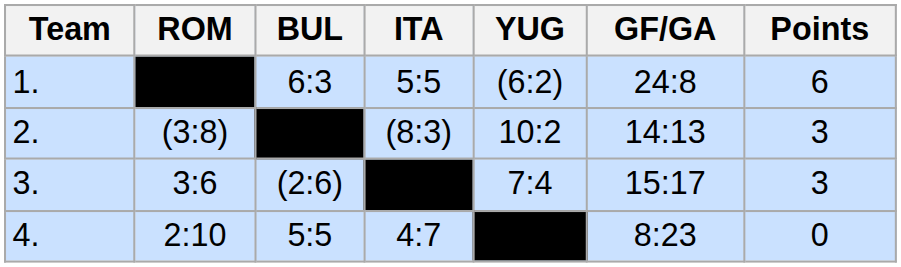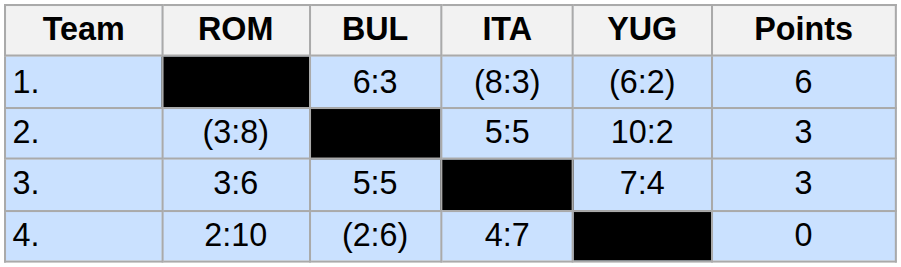- column: GF/GA | 24:8 | 14:13 | 15:17 | 8:23
1. | ITA: 5:5 -> (8:3)
2. | ITA: (8:3) -> 5:5
3. | BUL: (2:6) -> 5:5
4. | BUL: 5:5 -> (2:6)
